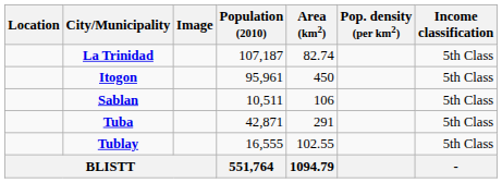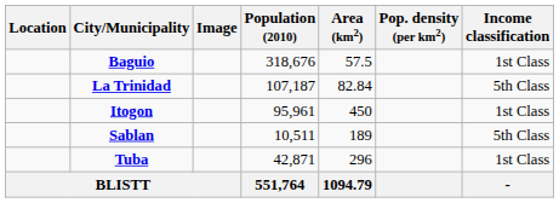+ row: Baguio | 318,676 | 57.5 | 1st Class
La Trinidad | Area (km2): 82.74 -> 82.84
Itogon | Income classification: 5th Class -> 1st Class
Sablan | Area (km2): 106 -> 189
Tuba | Area (km2): 291 -> 296
Tuba | Income classification: 5th Class -> 1st Class
- row: Tublay | 16,555 | 102.55 | 5th Class
